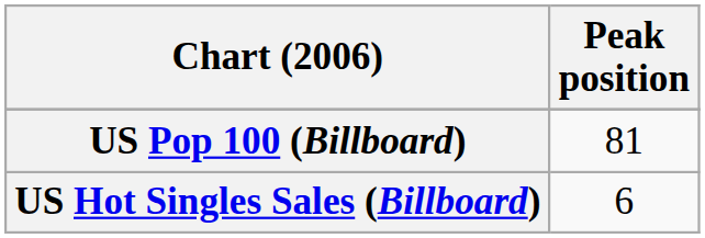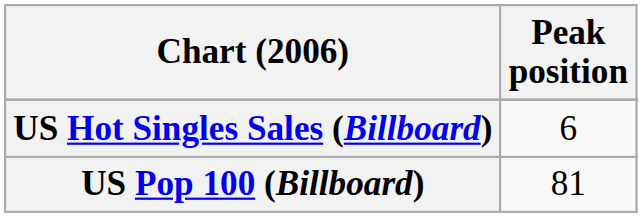rows swapped: US Hot Singles Sales (Billboard) <-> US Pop 100 (Billboard)
